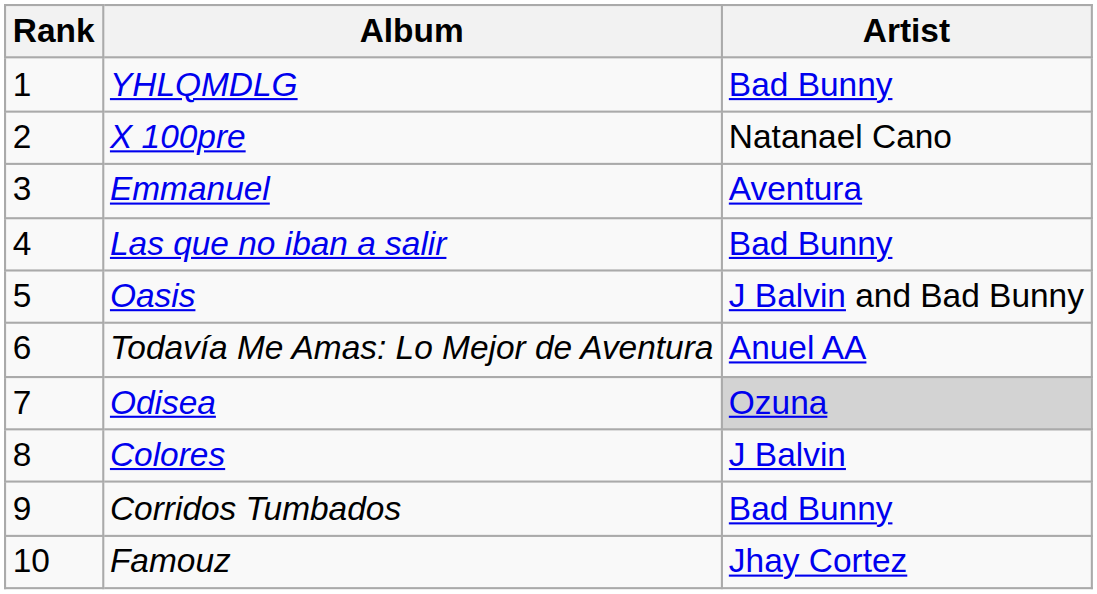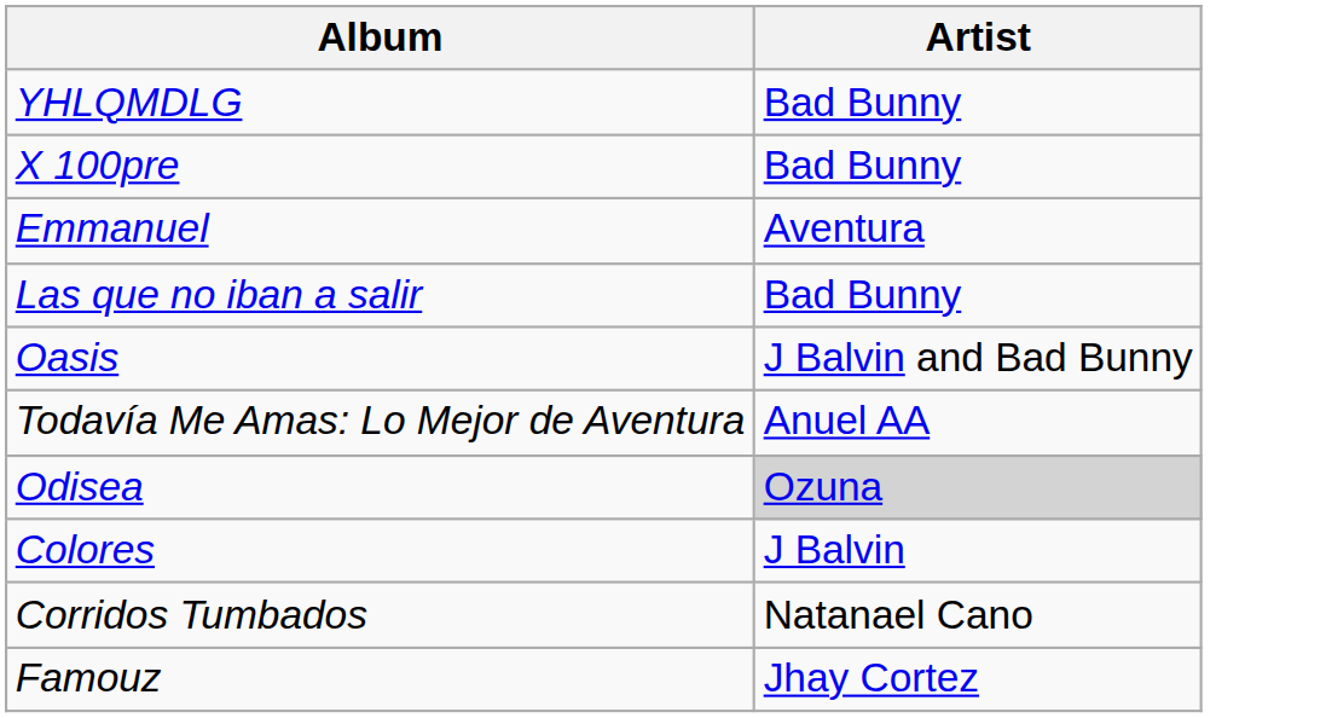- column: Rank | 1 | 2 | 3 | 4 | 5 | 6 | 7 | 8 | 9 | 10
X 100pre | Artist: Natanael Cano -> Bad Bunny
Corridos Tumbados | Artist: Bad Bunny -> Natanael Cano
